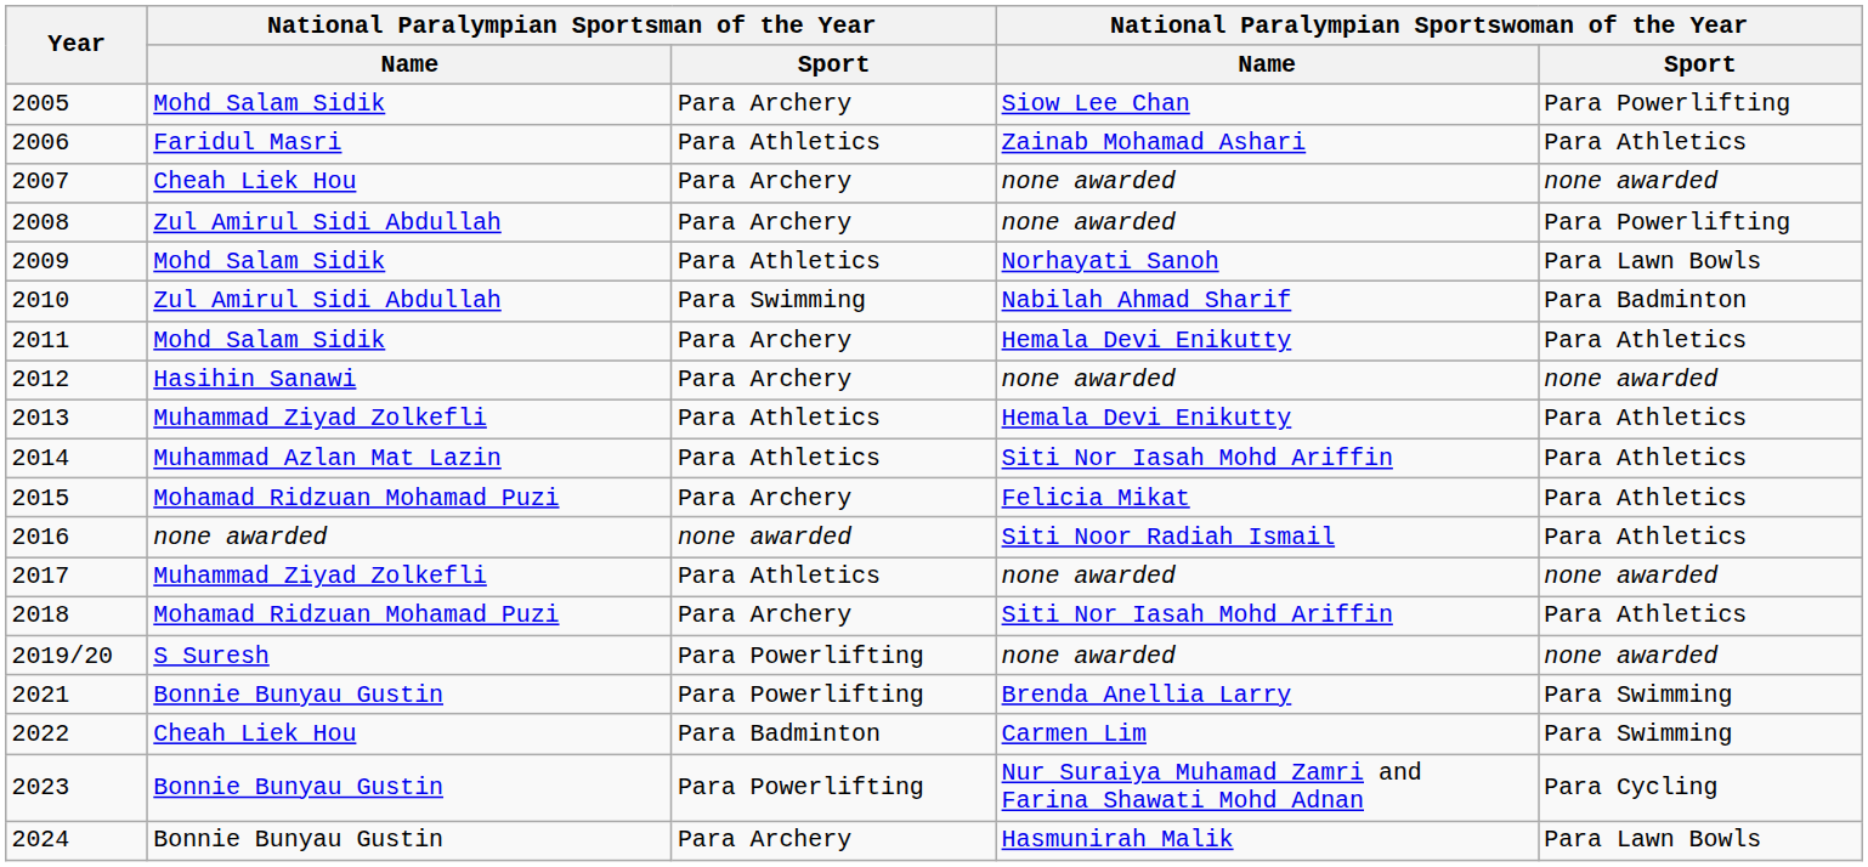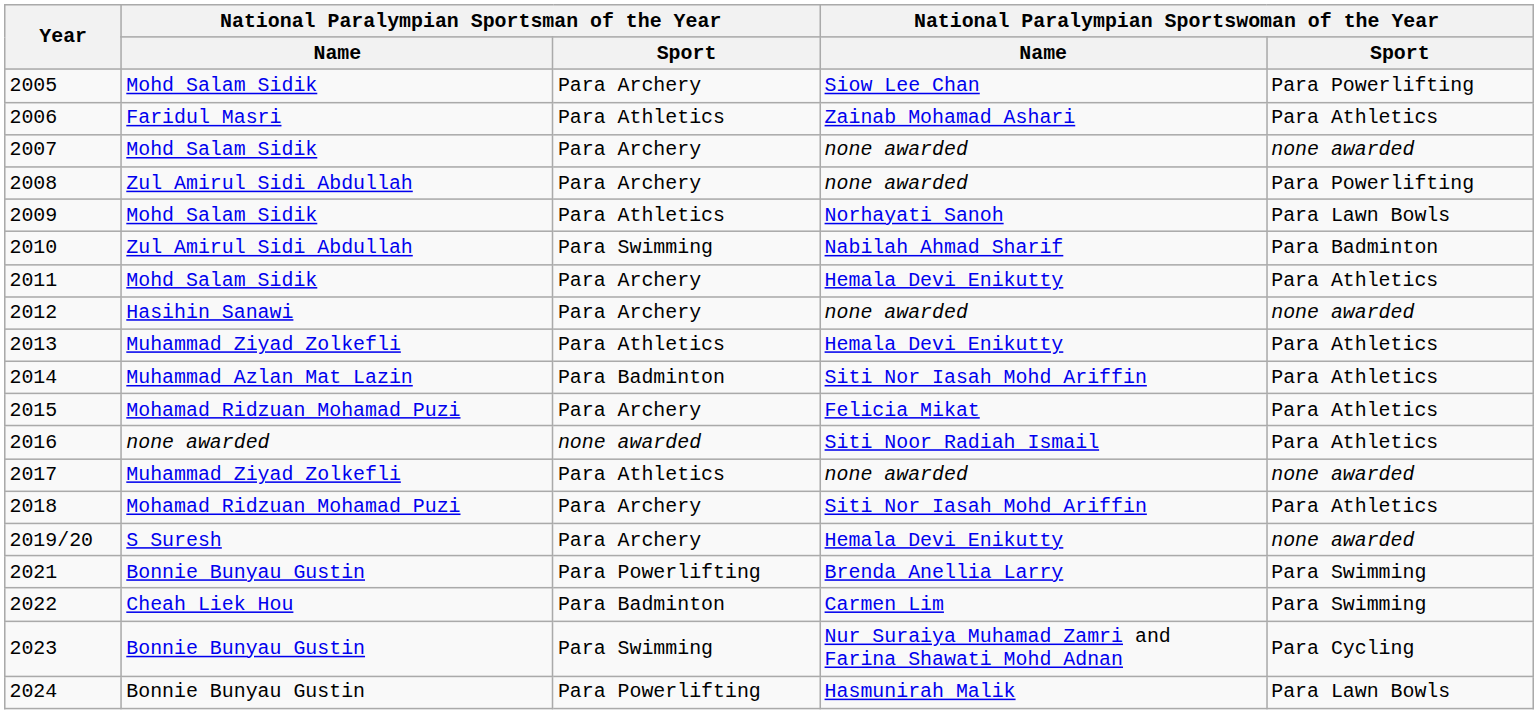2007 | National Paralympian Sportsman of the Year / Name: Cheah Liek Hou -> Mohd Salam Sidik
2014 | National Paralympian Sportsman of the Year / Sport: Para Athletics -> Para Badminton
2019/20 | National Paralympian Sportsman of the Year / Sport: Para Powerlifting -> Para Archery
2019/20 | National Paralympian Sportswoman of the Year / Name: none awarded -> Hemala Devi Enikutty
2023 | National Paralympian Sportsman of the Year / Sport: Para Powerlifting -> Para Swimming
2024 | National Paralympian Sportsman of the Year / Sport: Para Archery -> Para Powerlifting
